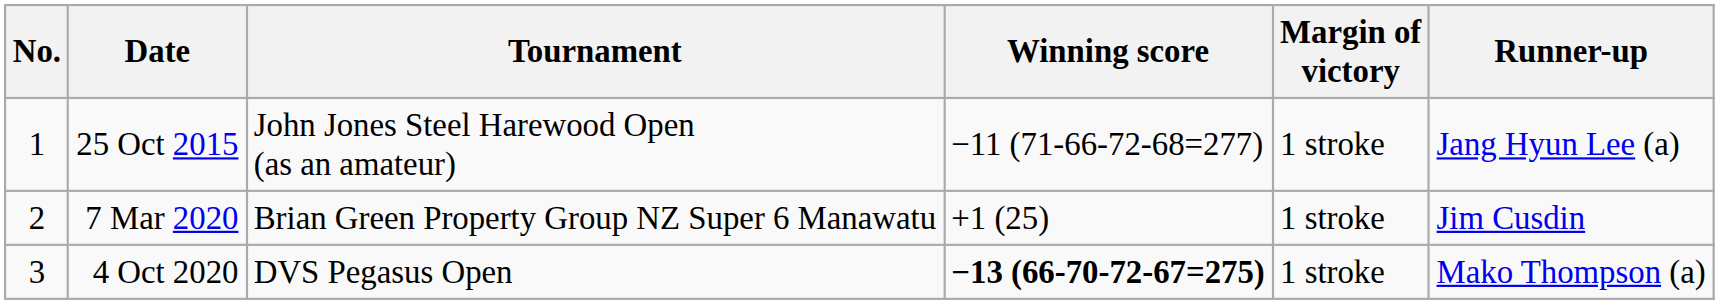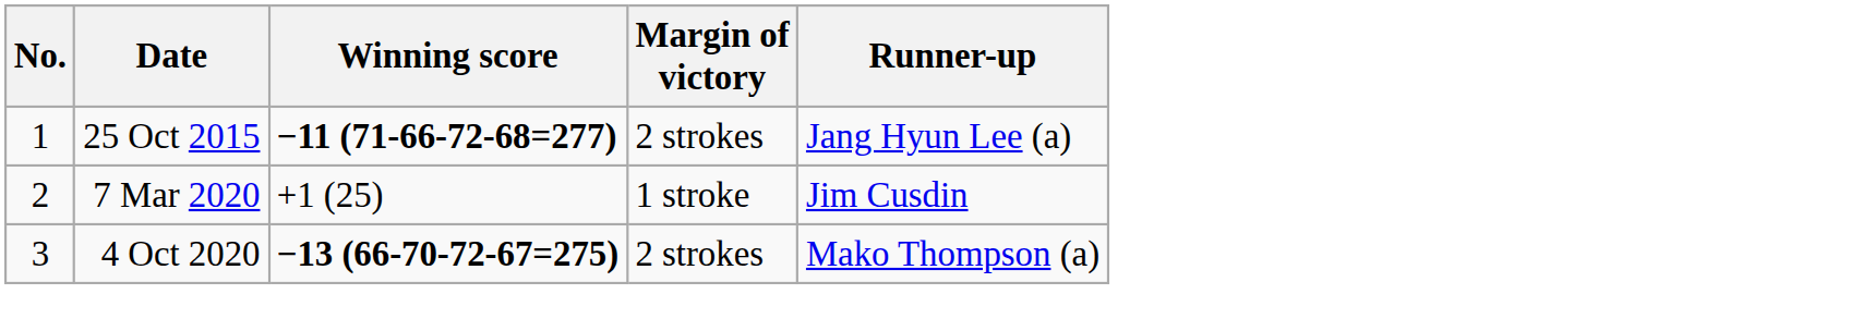- column: Tournament | John Jones Steel Harewood Open (as an amateur) | Brian Green Property Group NZ Super 6 Manawatu | DVS Pegasus Open
25 Oct 2015 | Winning score: normal -> bold
25 Oct 2015 | Margin of victory: 1 stroke -> 2 strokes
4 Oct 2020 | Margin of victory: 1 stroke -> 2 strokes
